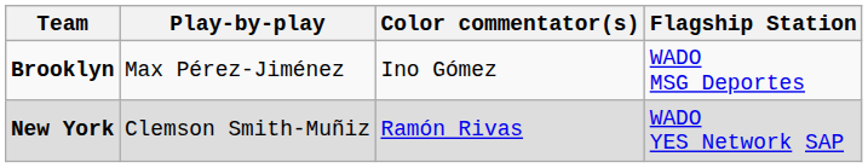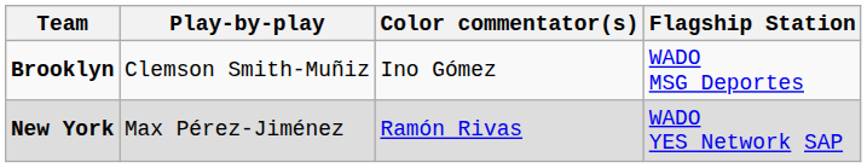Brooklyn | Play-by-play: Max Pérez-Jiménez -> Clemson Smith-Muñiz
New York | Play-by-play: Clemson Smith-Muñiz -> Max Pérez-Jiménez
